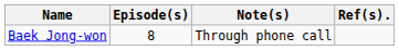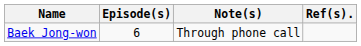Baek Jong-won | Episode(s): 8 -> 6
